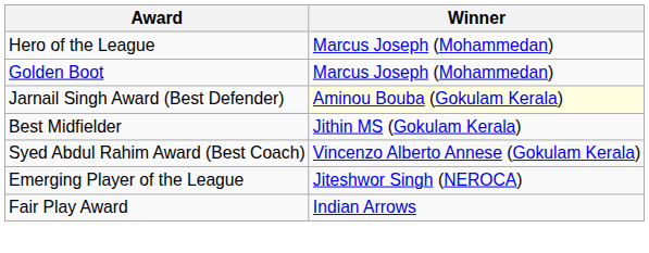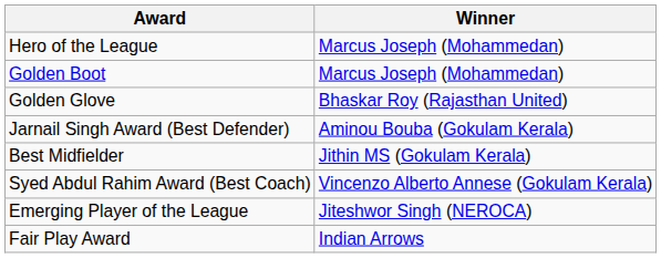+ row: Golden Glove | Bhaskar Roy (Rajasthan United)
Jarnail Singh Award (Best Defender) | Winner: lightyellow background -> no background
